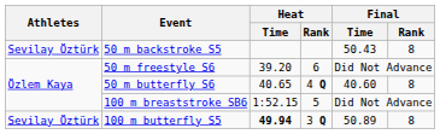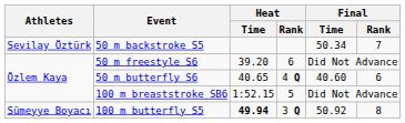50 m backstroke S5 | Final / Time: 50.43 -> 50.34
50 m backstroke S5 | Final / Rank: 8 -> 7
50 m butterfly S6 | Final / Rank: 8 -> 6
100 m butterfly S5 | Athletes: Sevilay Öztürk -> Sümeyye Boyacı
100 m butterfly S5 | Final / Time: 50.89 -> 50.92
